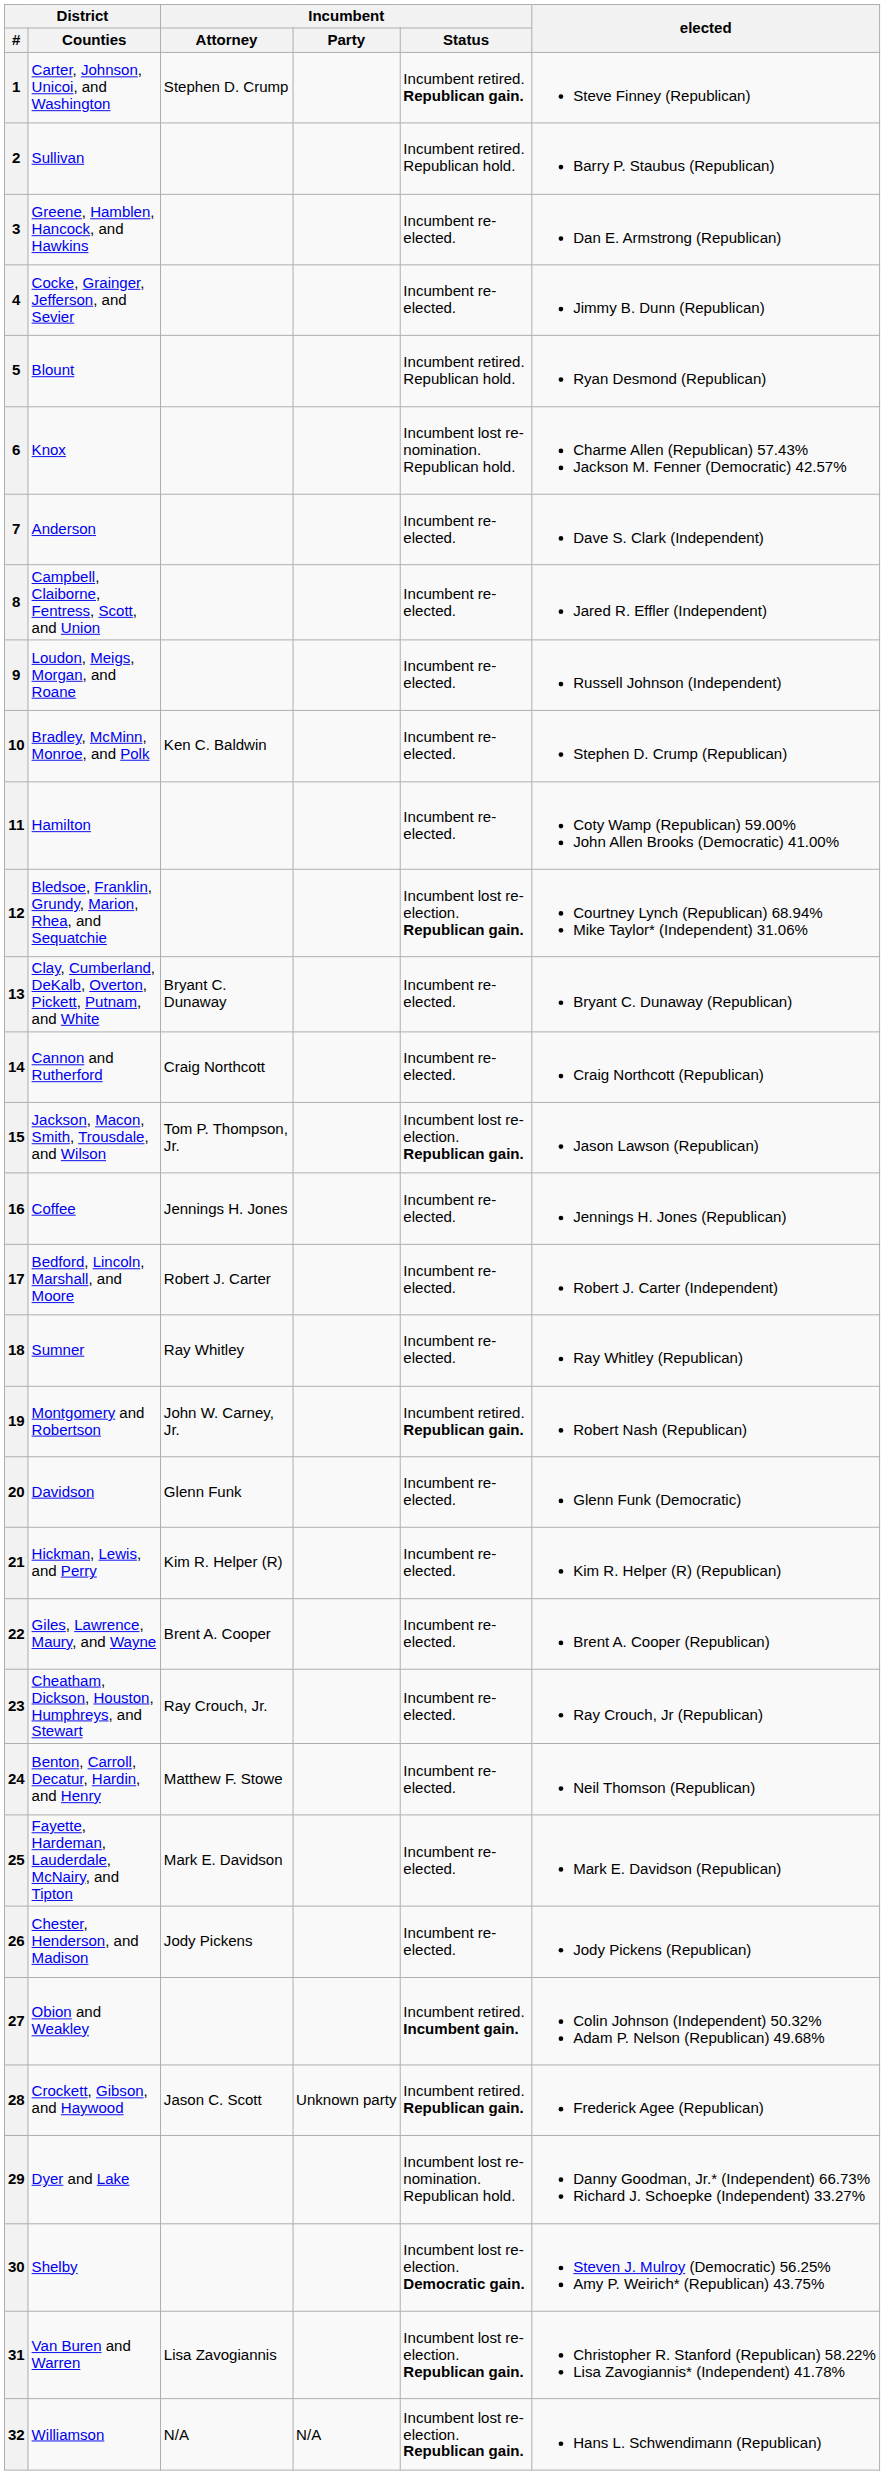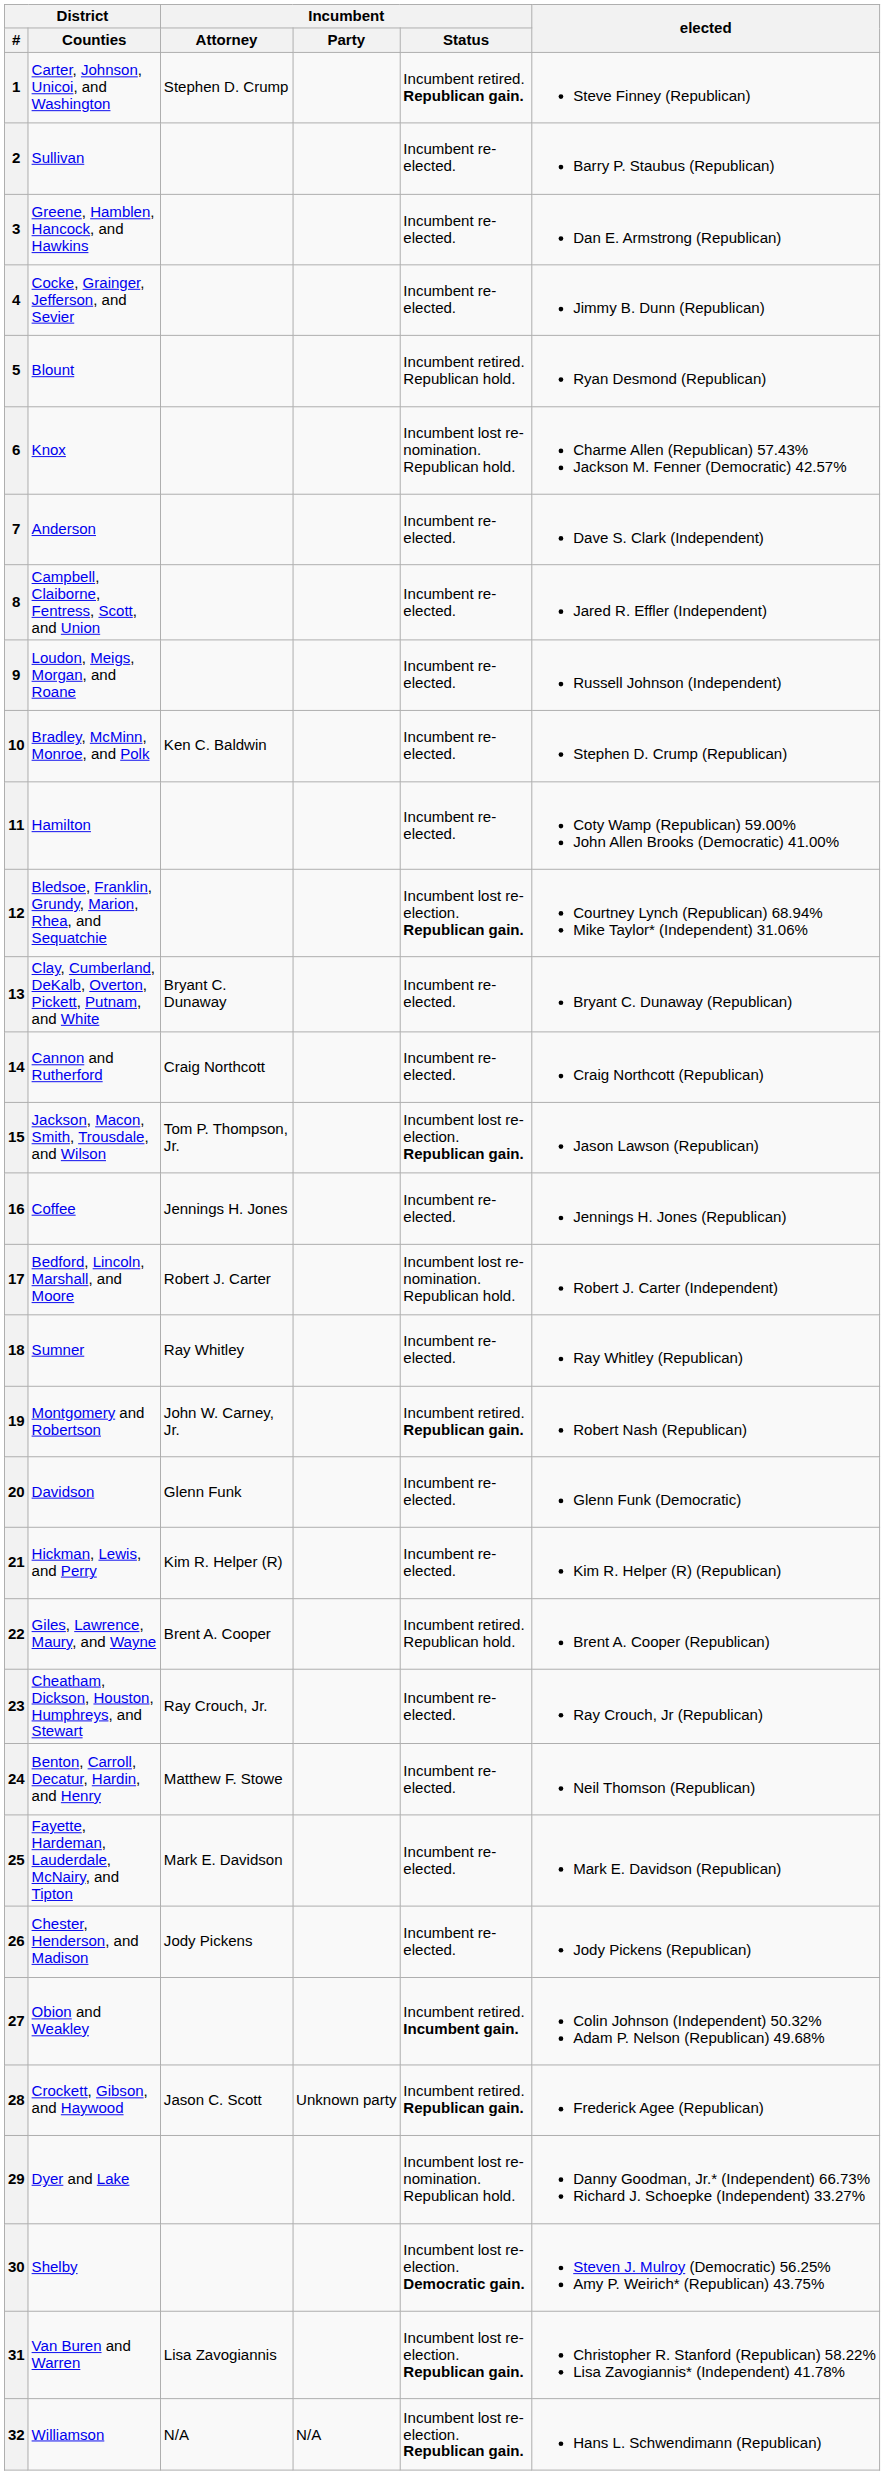2 | Incumbent / Status: Incumbent retired. Republican hold. -> Incumbent re-elected.
17 | Incumbent / Status: Incumbent re-elected. -> Incumbent lost re-nomination. Republican hold.
22 | Incumbent / Status: Incumbent re-elected. -> Incumbent retired. Republican hold.
